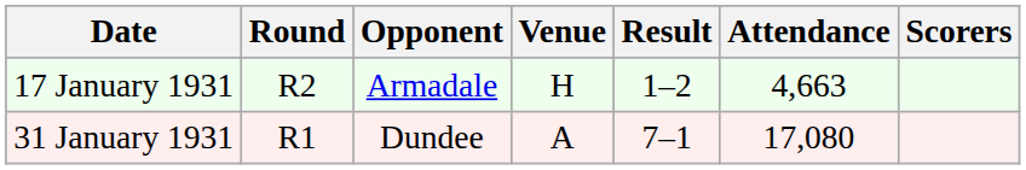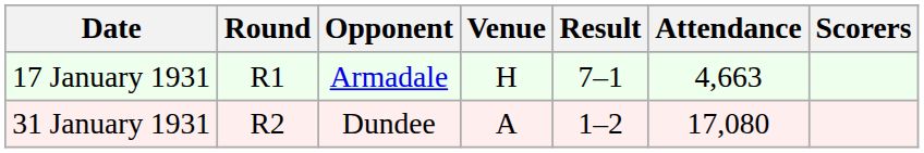17 January 1931 | Round: R2 -> R1
17 January 1931 | Result: 1–2 -> 7–1
31 January 1931 | Round: R1 -> R2
31 January 1931 | Result: 7–1 -> 1–2
